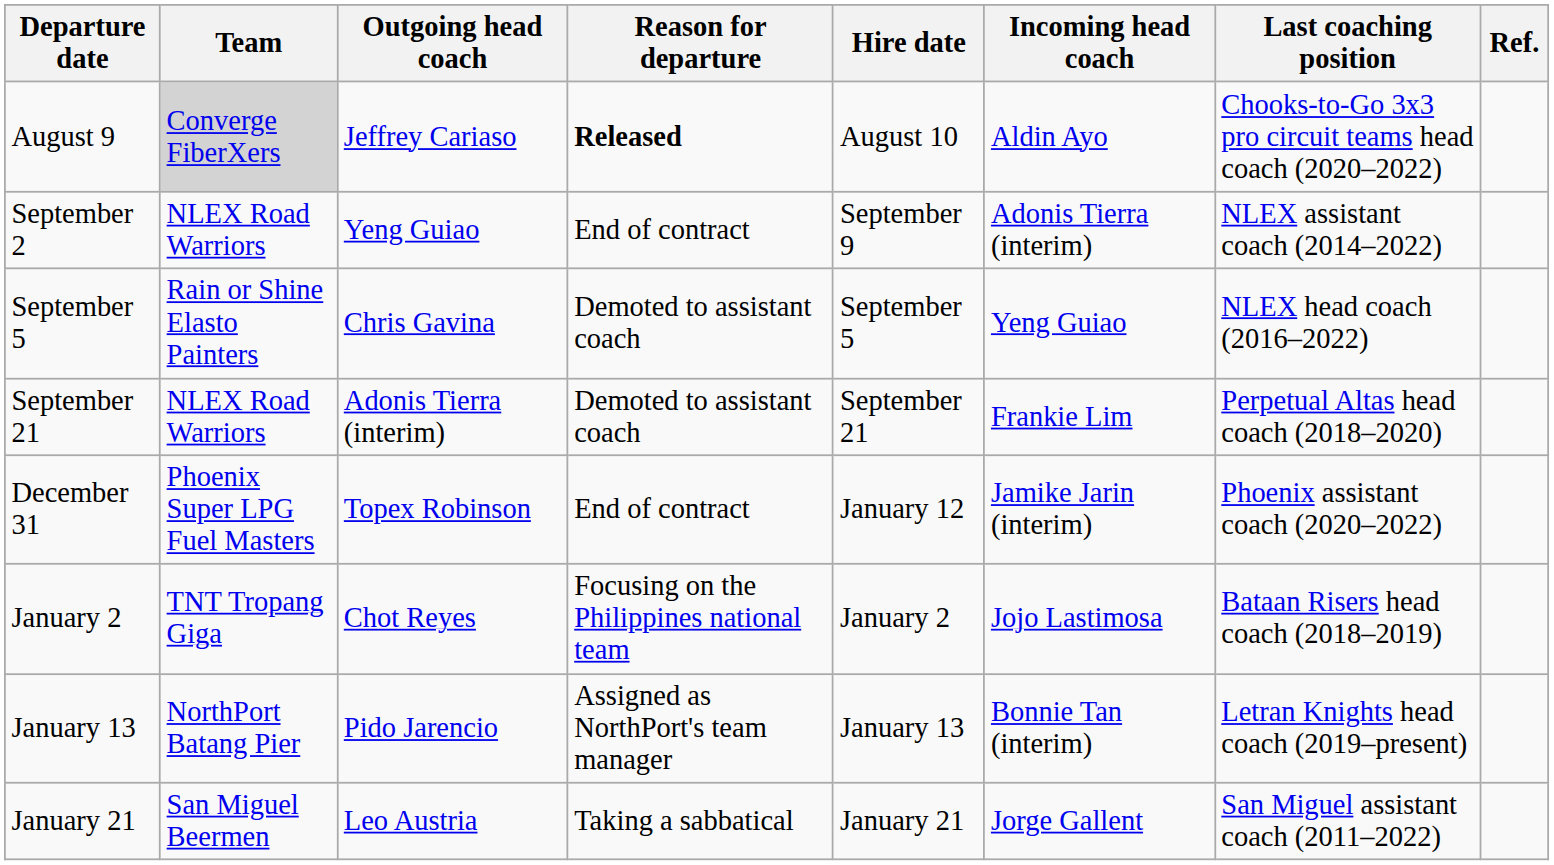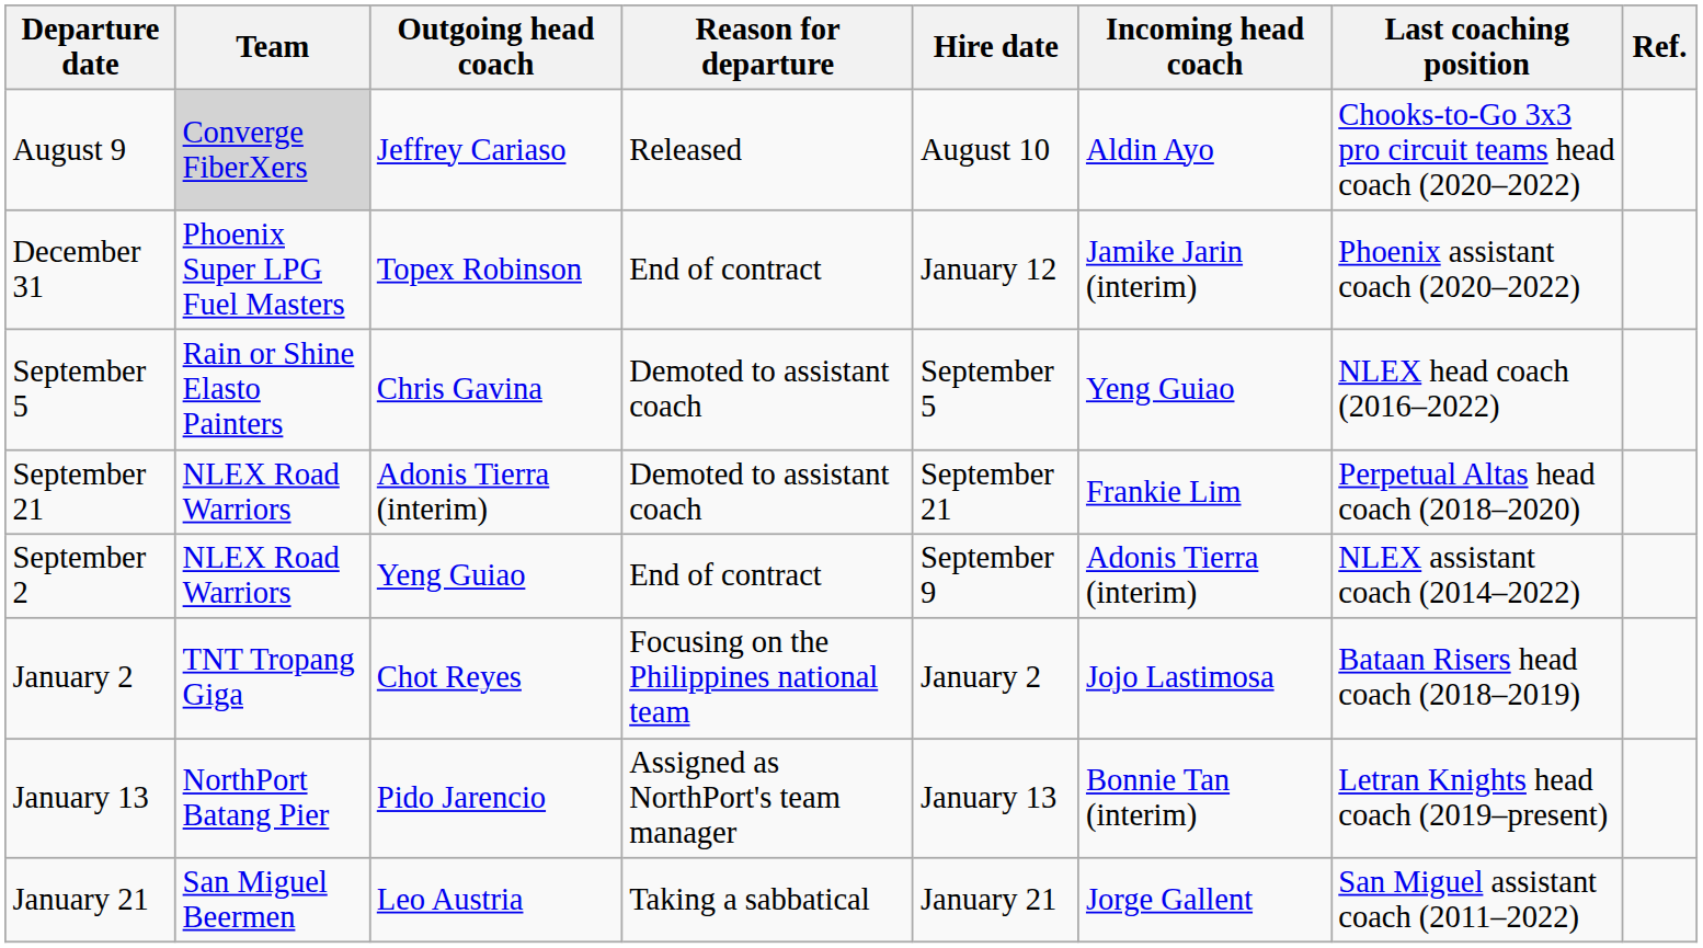August 9 | Reason for departure: bold -> normal
rows swapped: September 2 <-> December 31
